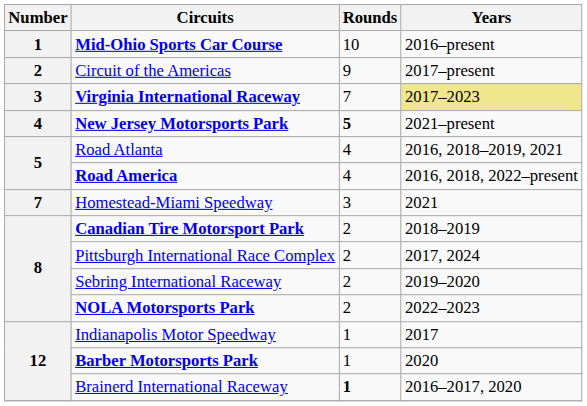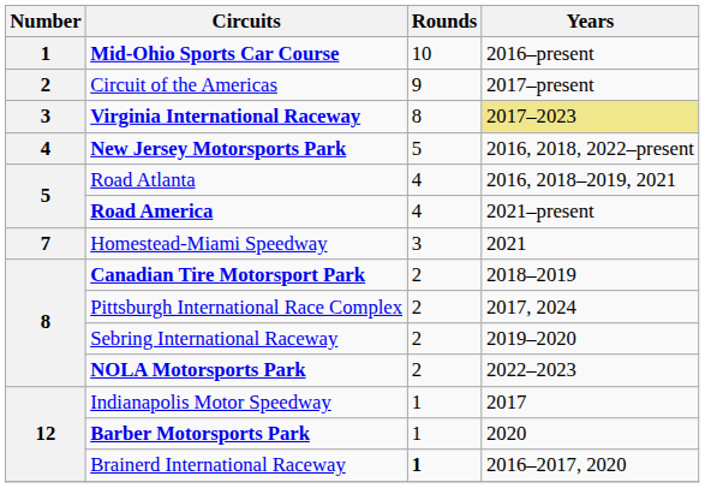Virginia International Raceway | Rounds: 7 -> 8
New Jersey Motorsports Park | Rounds: bold -> normal
New Jersey Motorsports Park | Years: 2021–present -> 2016, 2018, 2022–present
Road America | Years: 2016, 2018, 2022–present -> 2021–present
